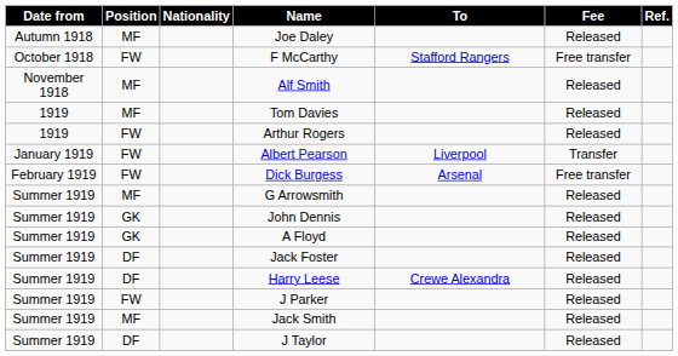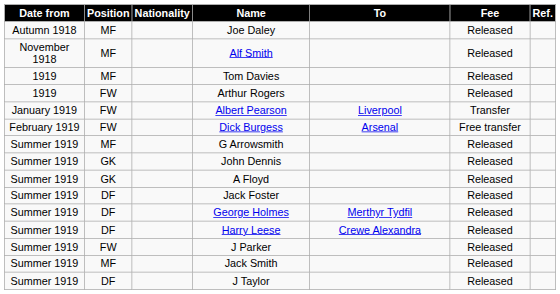- row: October 1918 | FW | F McCarthy | Stafford Rangers | Free transfer
+ row: Summer 1919 | DF | George Holmes | Merthyr Tydfil | Released
